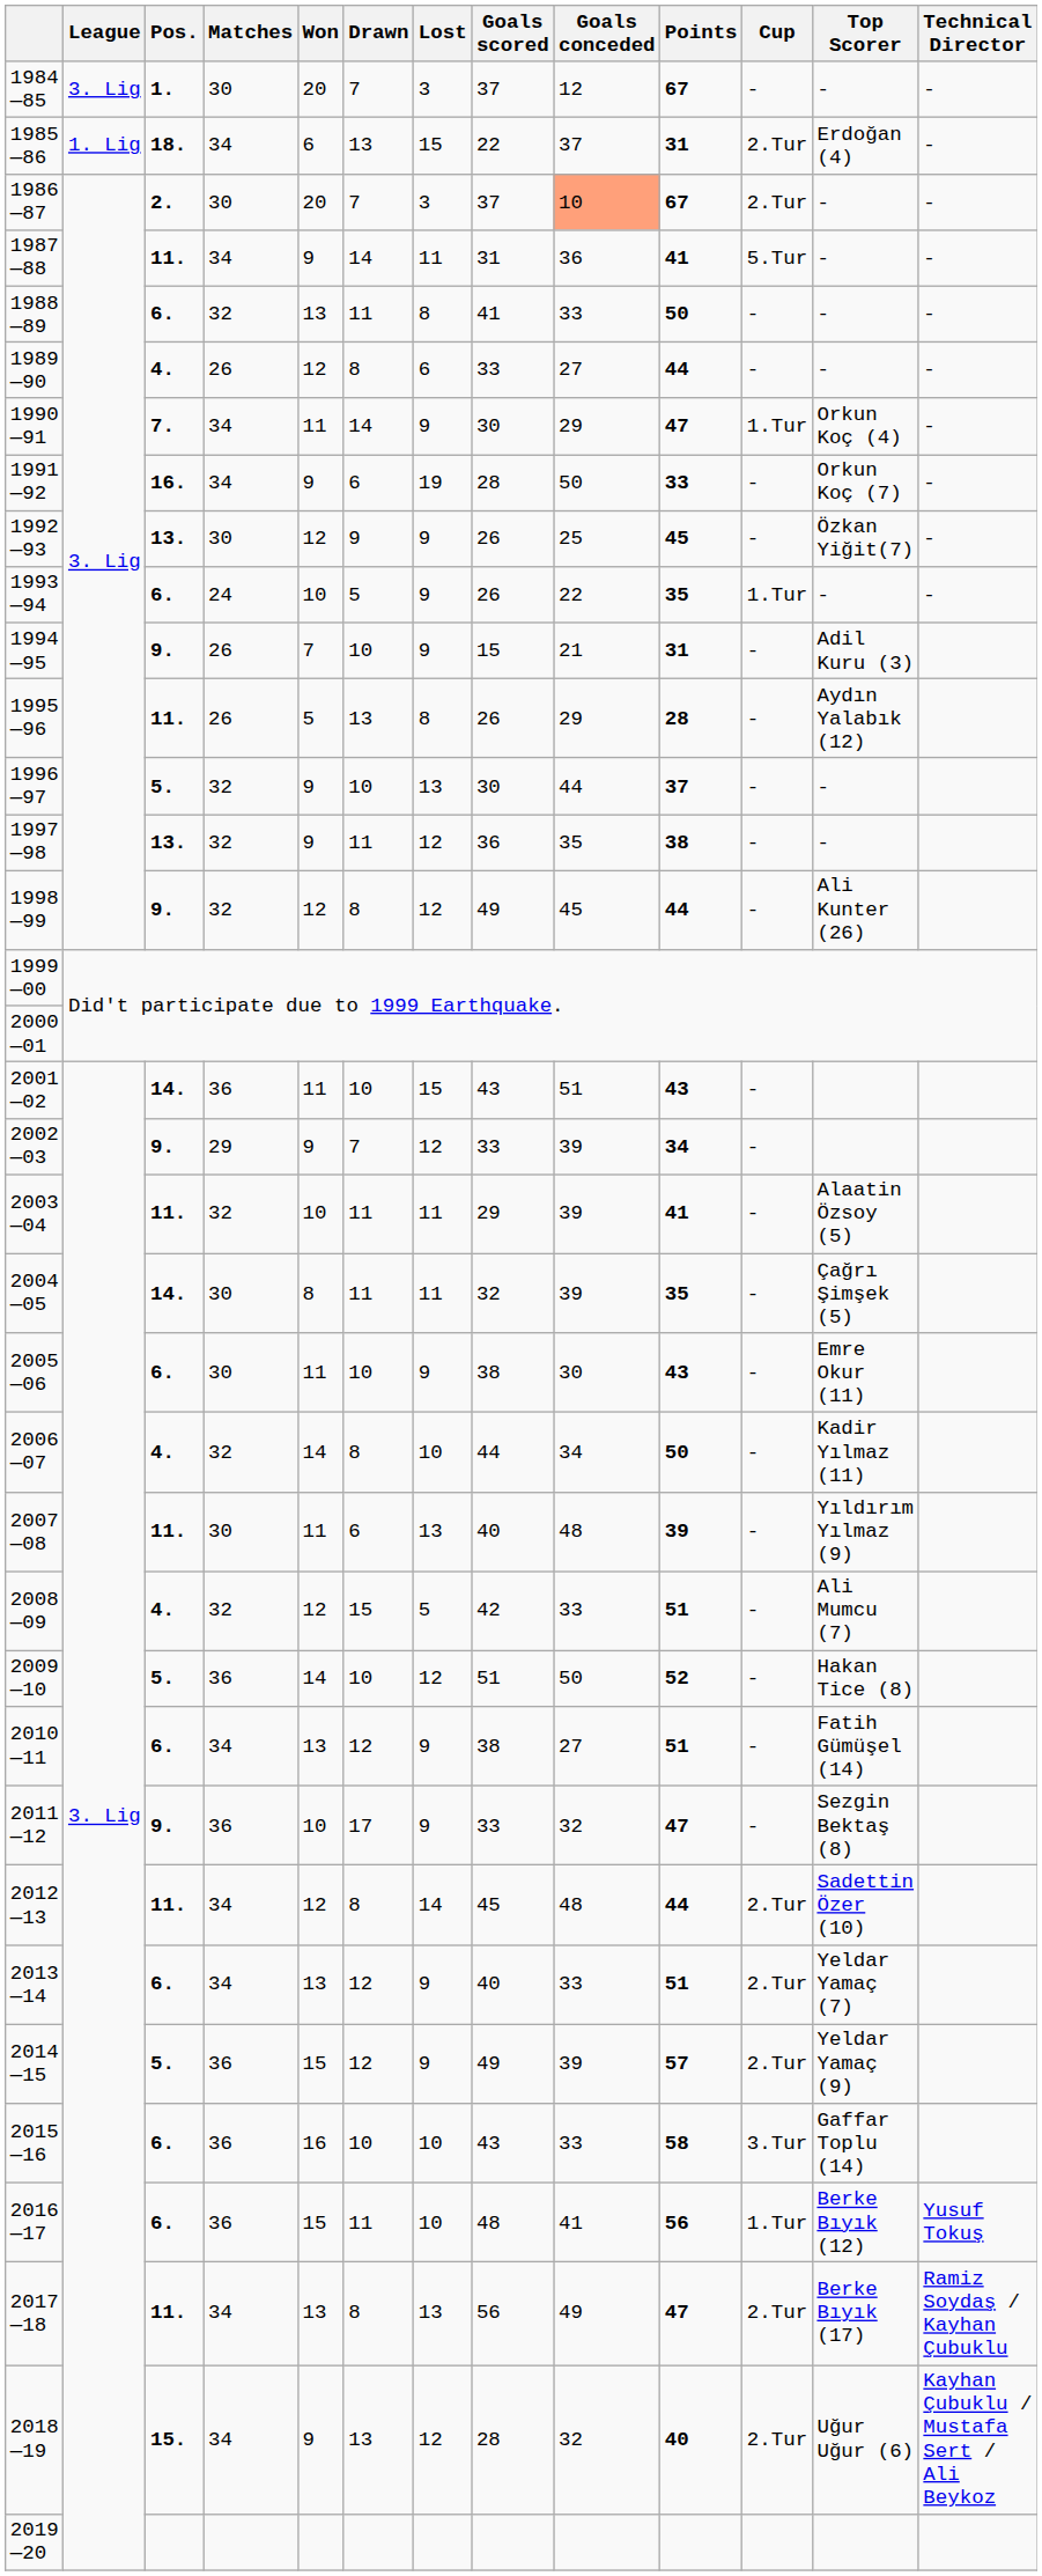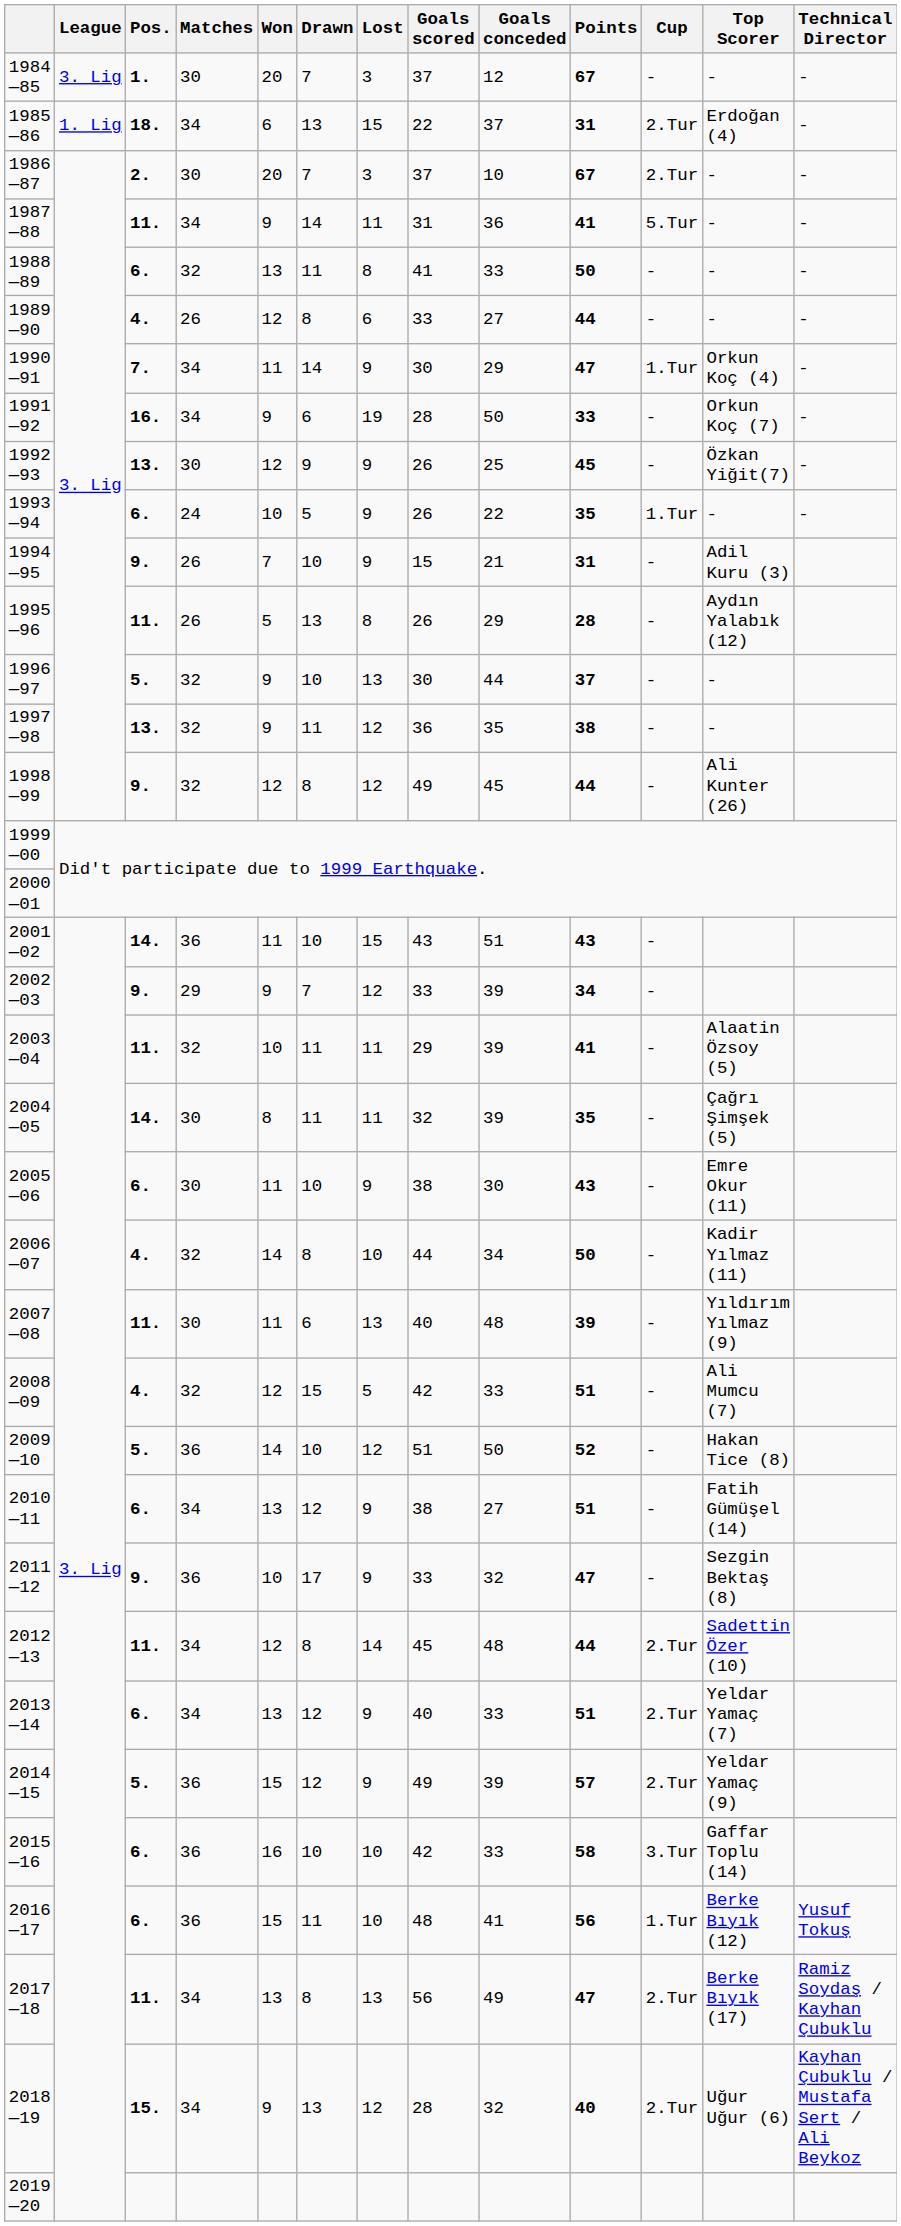1986—87 | Goals conceded: lightsalmon background -> no background
2015—16 | Goals scored: 43 -> 42
